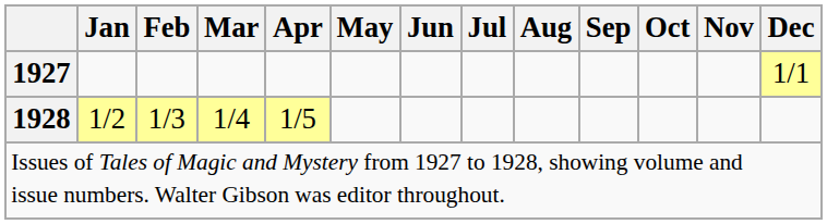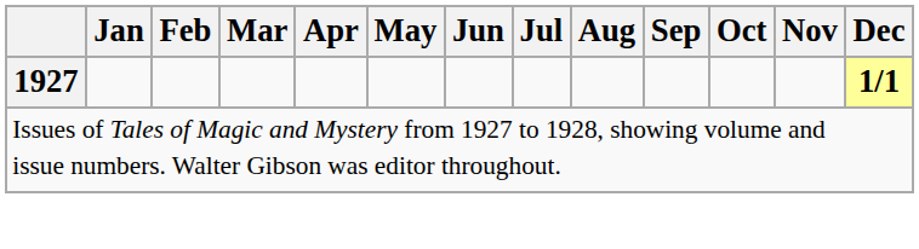1927 | Dec: normal -> bold
- row: 1928 | 1/2 | 1/3 | 1/4 | 1/5
